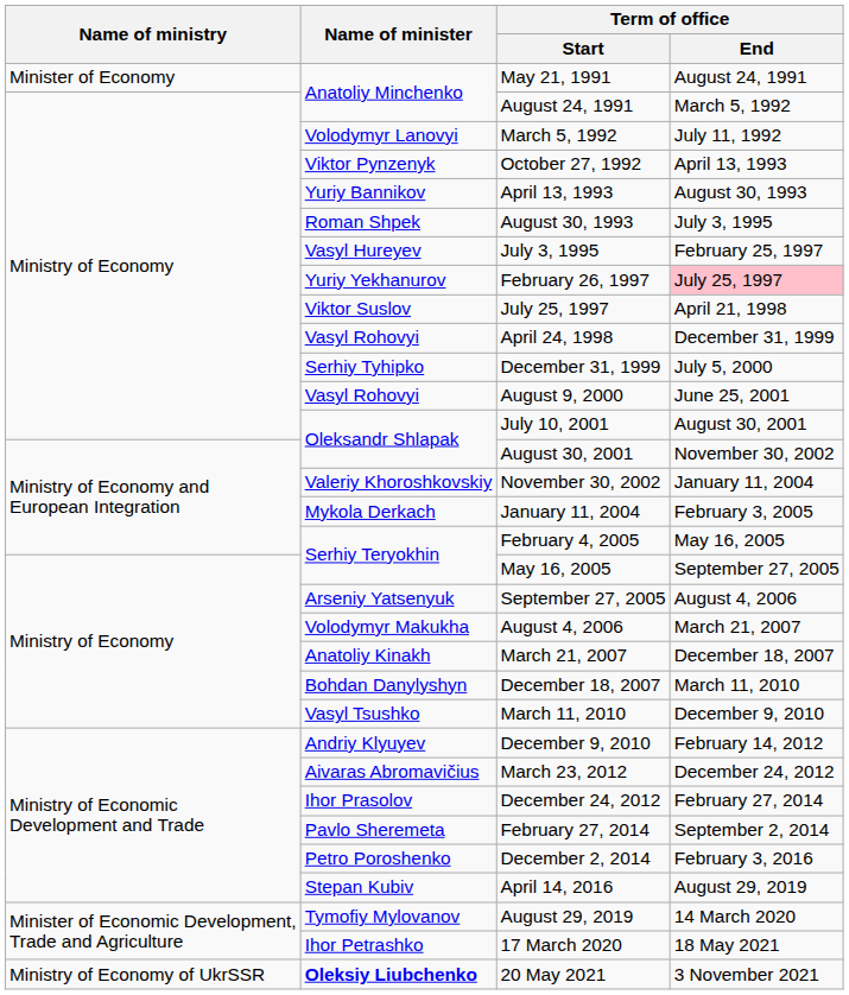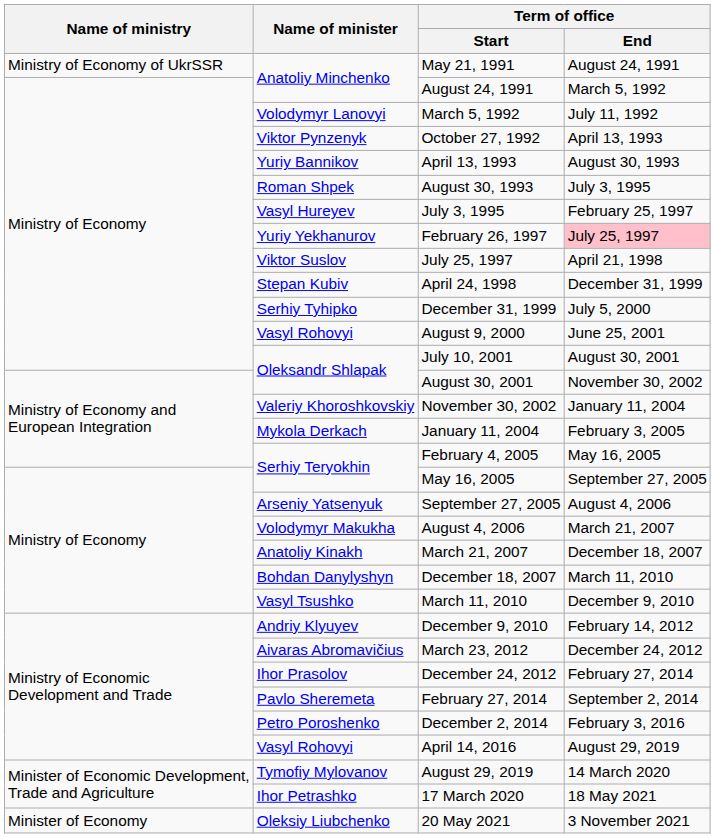May 21, 1991 | Name of ministry: Minister of Economy -> Ministry of Economy of UkrSSR
April 24, 1998 | Name of minister: Vasyl Rohovyi -> Stepan Kubiv
April 14, 2016 | Name of minister: Stepan Kubiv -> Vasyl Rohovyi
20 May 2021 | Name of ministry: Ministry of Economy of UkrSSR -> Minister of Economy
20 May 2021 | Name of minister: bold -> normal
